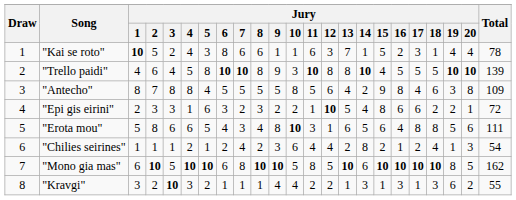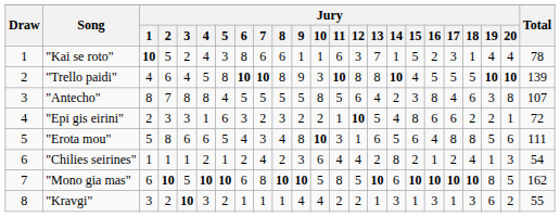"Antecho" | Jury / 15: 9 -> 3
"Antecho" | Total: 109 -> 107
